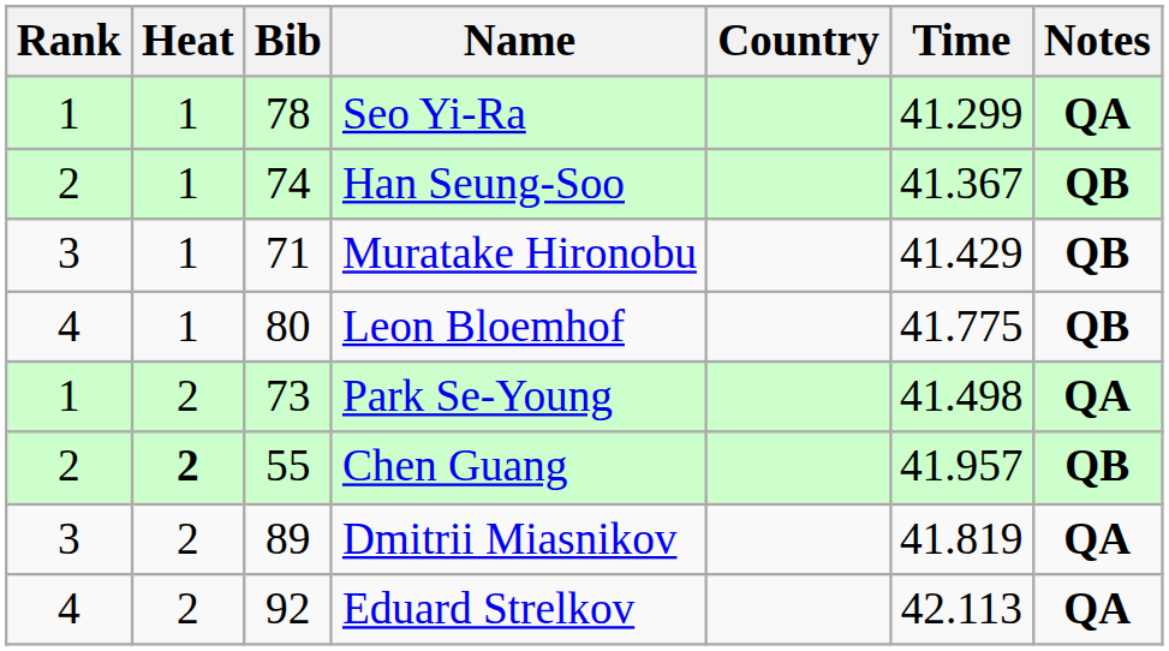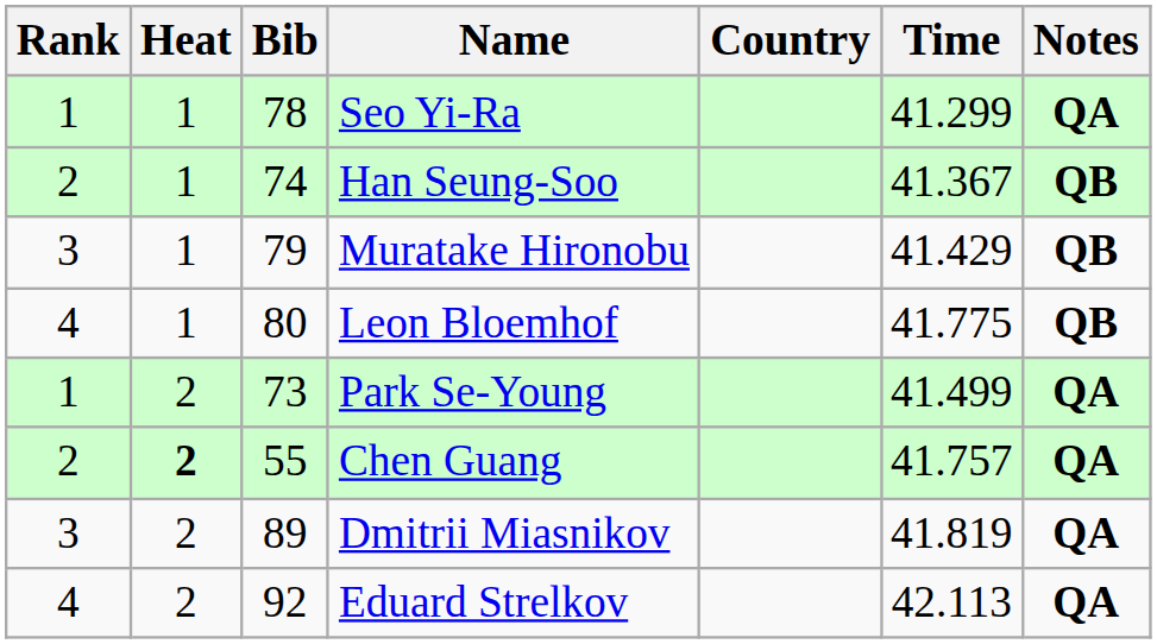Muratake Hironobu | Bib: 71 -> 79
Park Se-Young | Time: 41.498 -> 41.499
Chen Guang | Time: 41.957 -> 41.757
Chen Guang | Notes: QB -> QA
